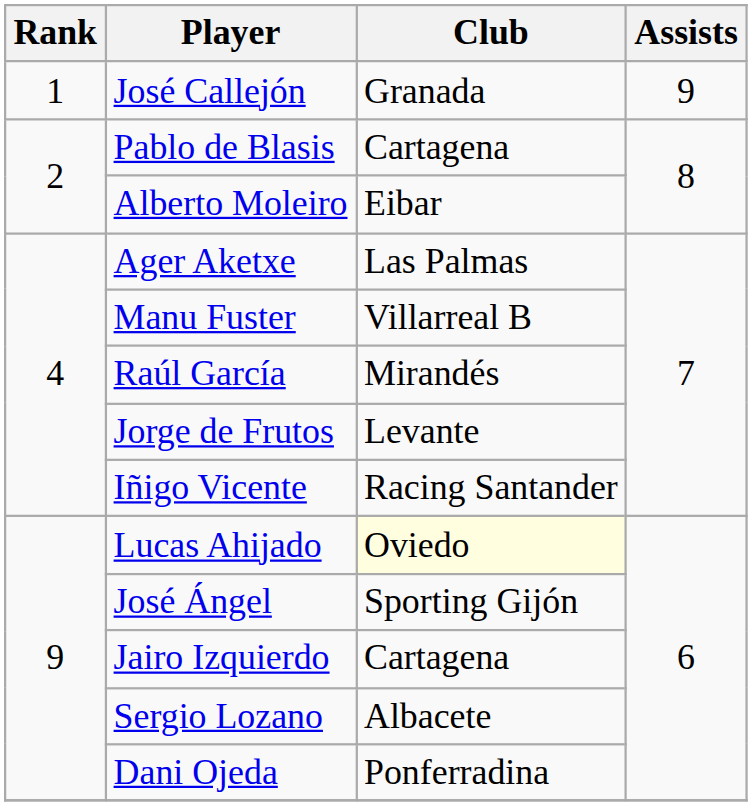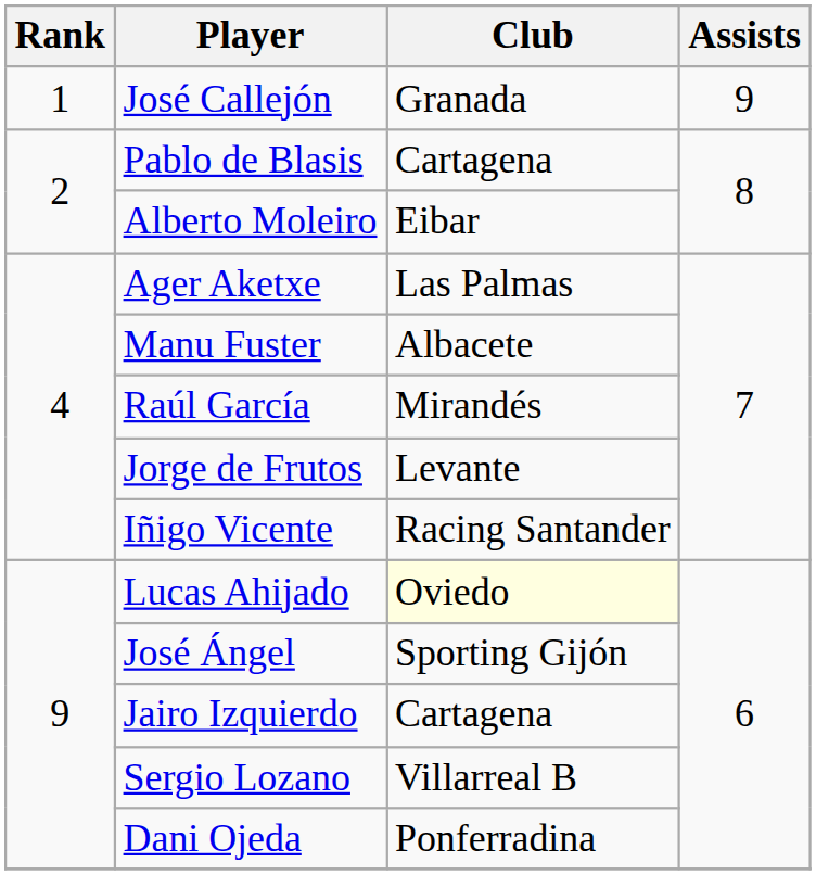Manu Fuster | Club: Villarreal B -> Albacete
Sergio Lozano | Club: Albacete -> Villarreal B
